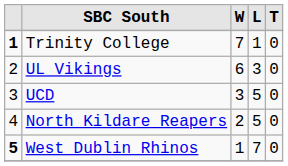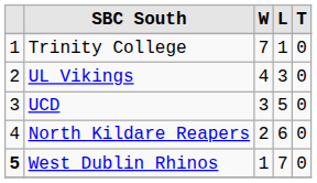Trinity College | column 1: bold -> normal
UL Vikings | W: 6 -> 4
North Kildare Reapers | L: 5 -> 6
